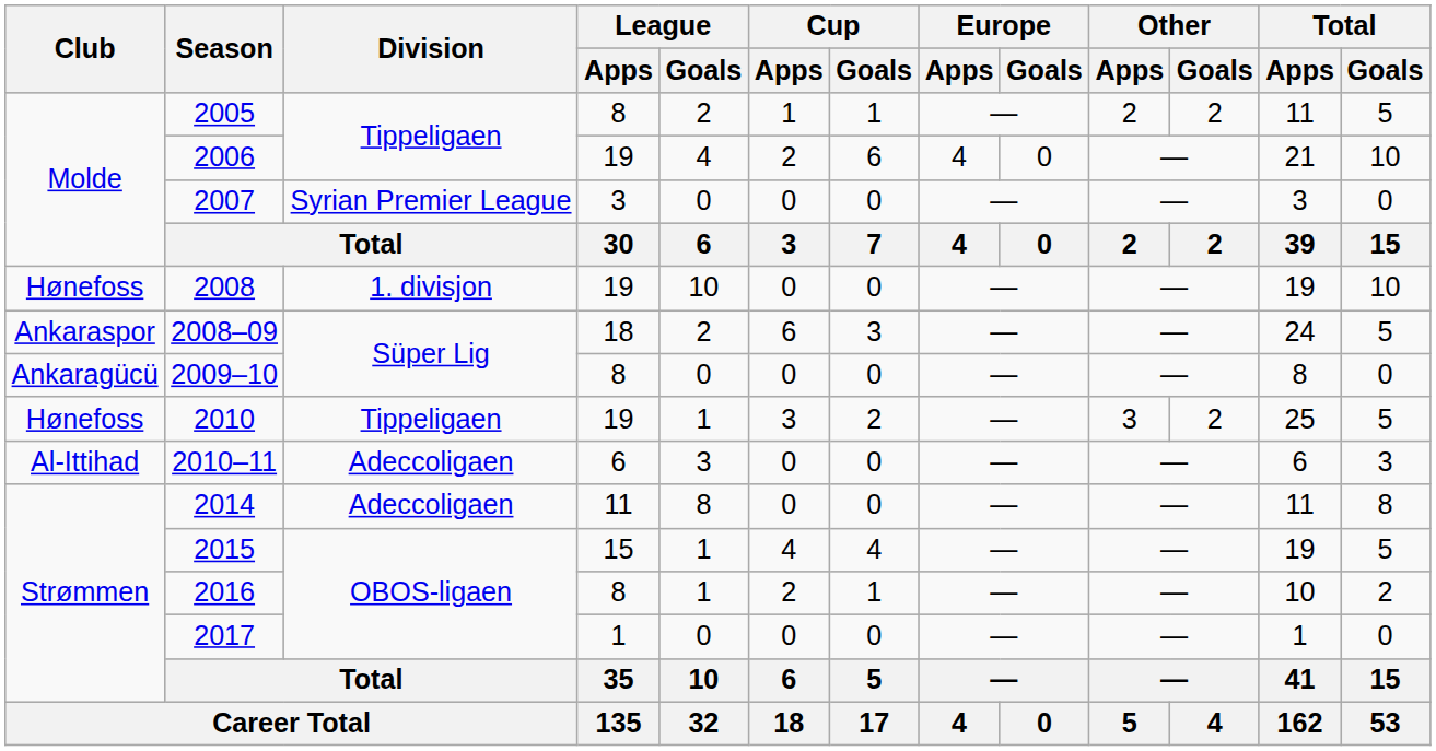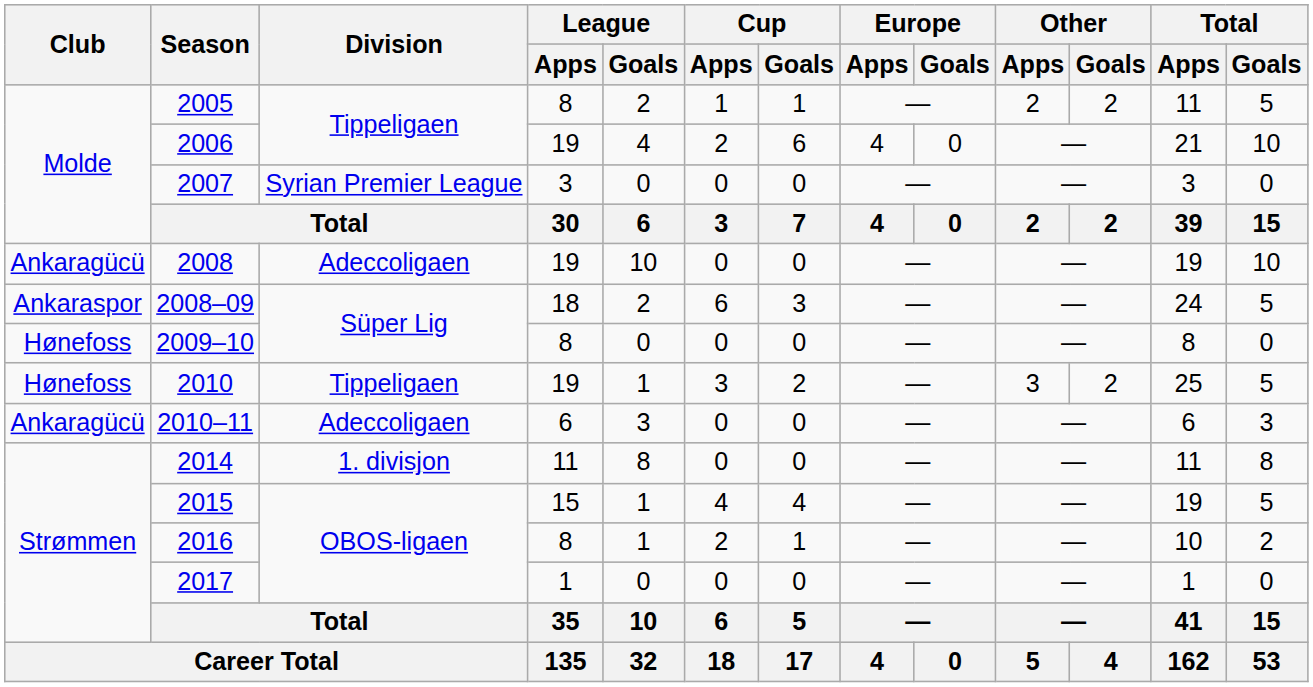2008 | Club: Hønefoss -> Ankaragücü
2008 | Division: 1. divisjon -> Adeccoligaen
2009–10 | Club: Ankaragücü -> Hønefoss
2010–11 | Club: Al-Ittihad -> Ankaragücü
2014 | Division: Adeccoligaen -> 1. divisjon
